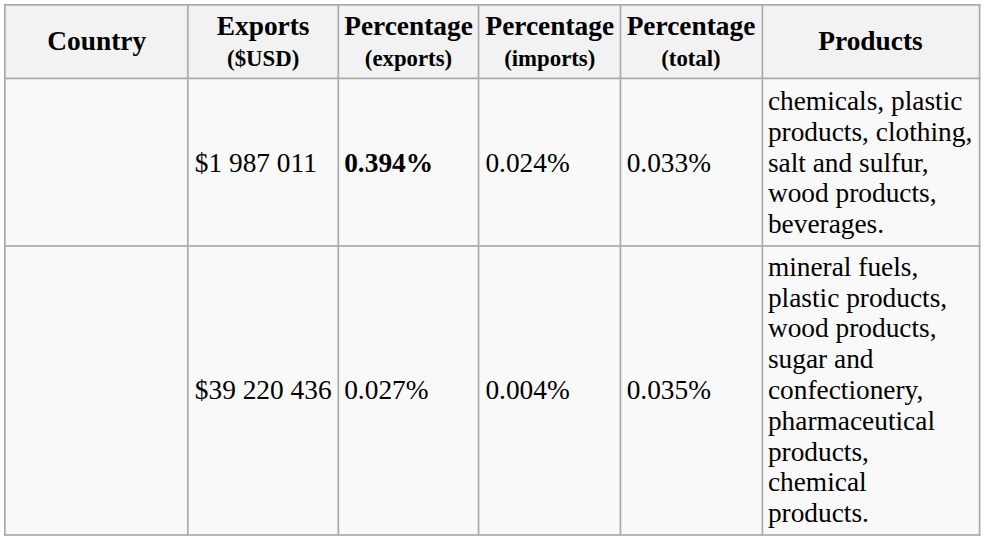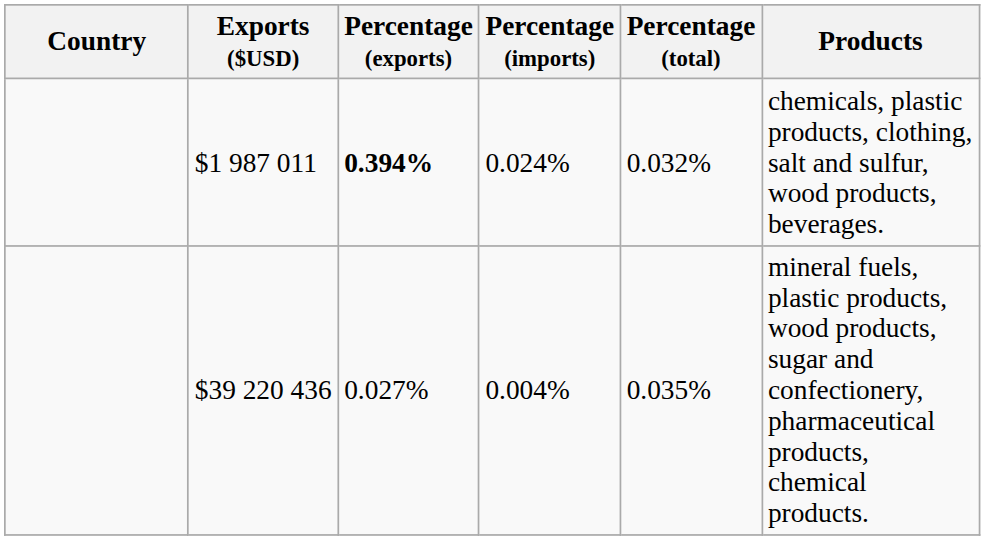$1 987 011 | Percentage (total): 0.033% -> 0.032%
